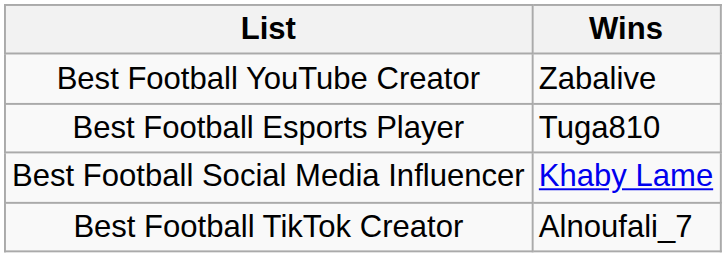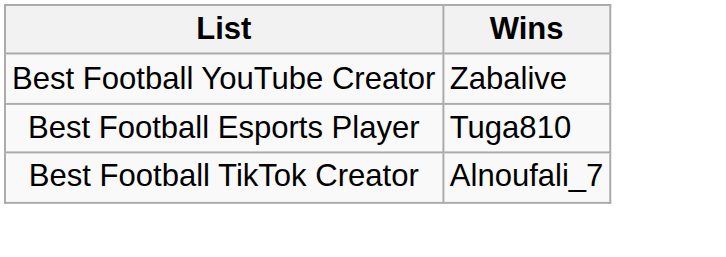- row: Best Football Social Media Influencer | Khaby Lame
